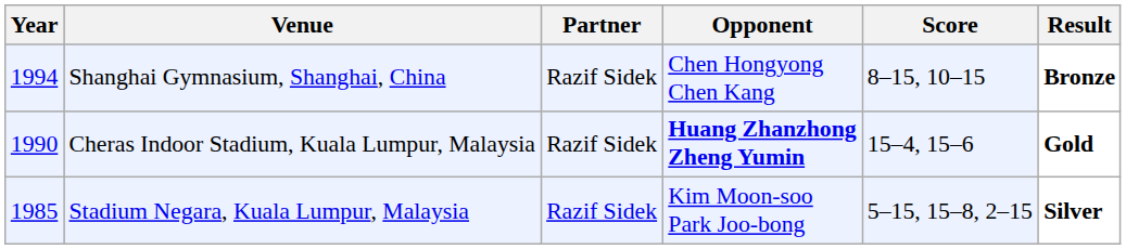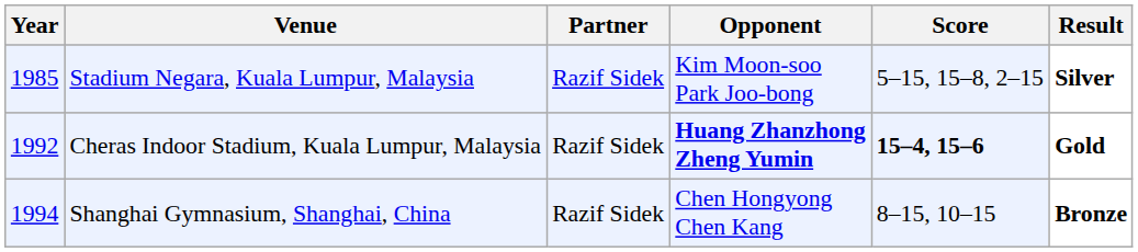rows swapped: Stadium Negara, Kuala Lumpur, Malaysia <-> Shanghai Gymnasium, Shanghai, China
Cheras Indoor Stadium, Kuala Lumpur, Malaysia | Year: 1990 -> 1992
Cheras Indoor Stadium, Kuala Lumpur, Malaysia | Score: normal -> bold
